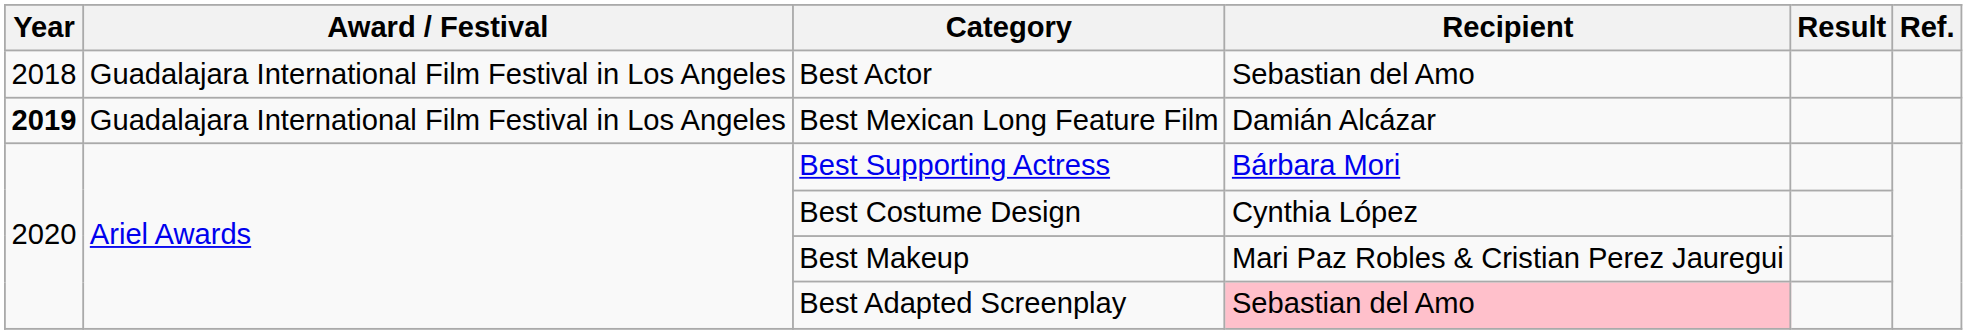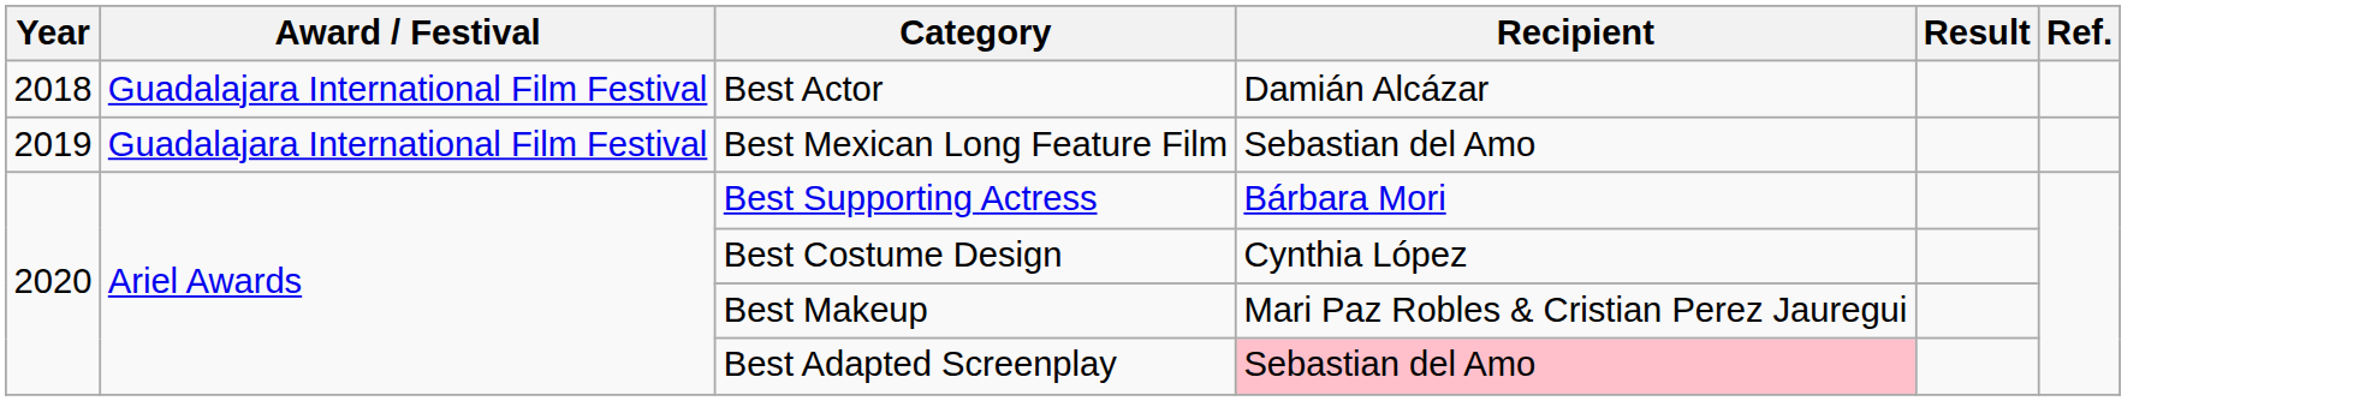Best Actor | Award / Festival: Guadalajara International Film Festival in Los Angeles -> Guadalajara International Film Festival
Best Actor | Recipient: Sebastian del Amo -> Damián Alcázar
Best Mexican Long Feature Film | Year: bold -> normal
Best Mexican Long Feature Film | Award / Festival: Guadalajara International Film Festival in Los Angeles -> Guadalajara International Film Festival
Best Mexican Long Feature Film | Recipient: Damián Alcázar -> Sebastian del Amo
